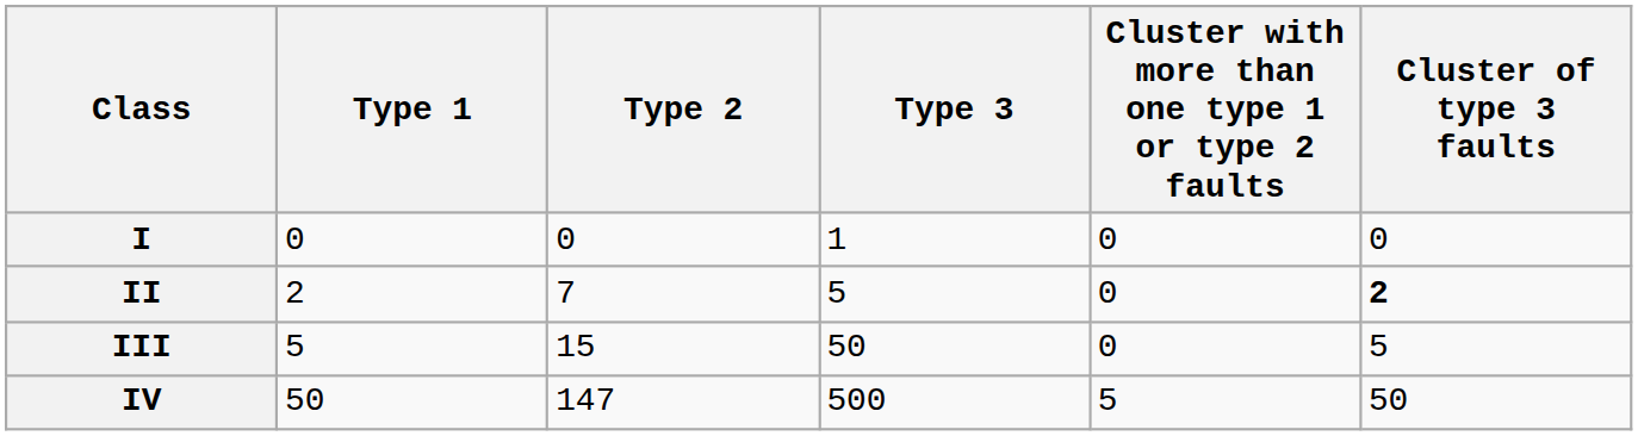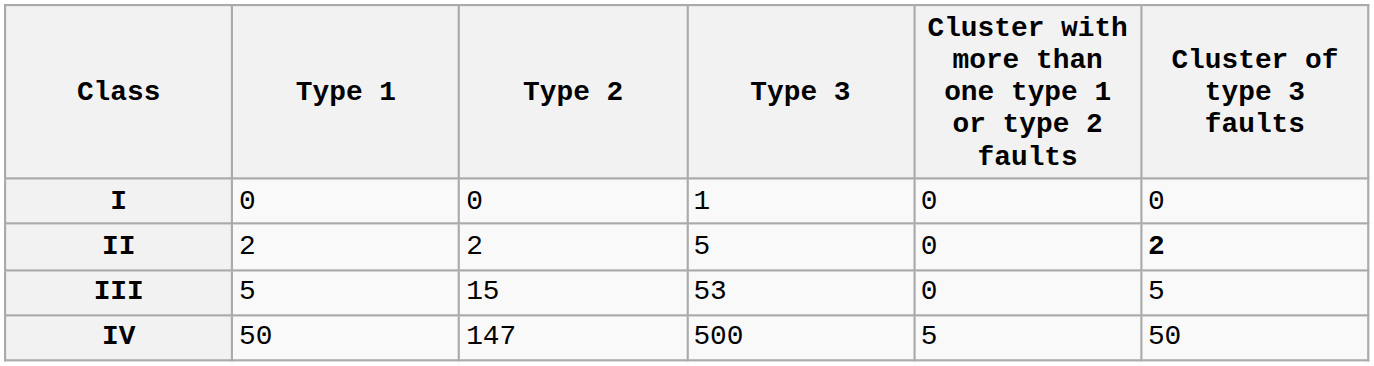II | Type 2: 7 -> 2
III | Type 3: 50 -> 53
